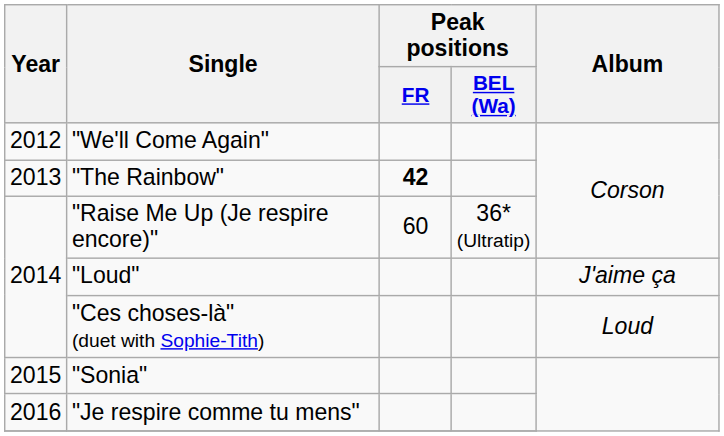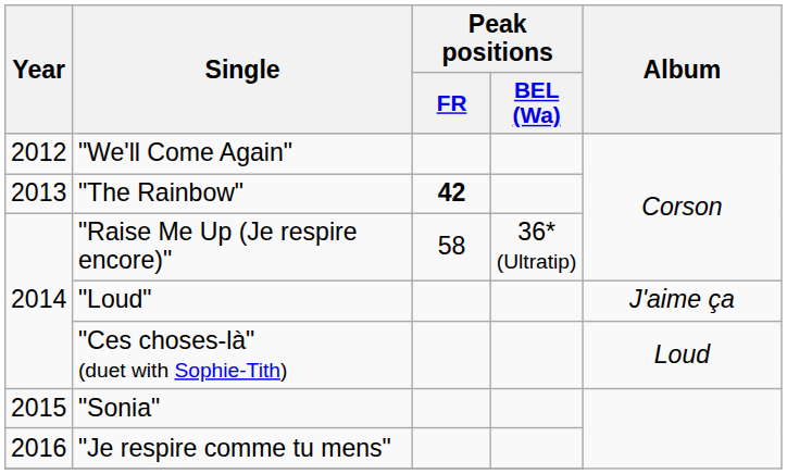"Raise Me Up (Je respire encore)" | Peak positions / FR: 60 -> 58
